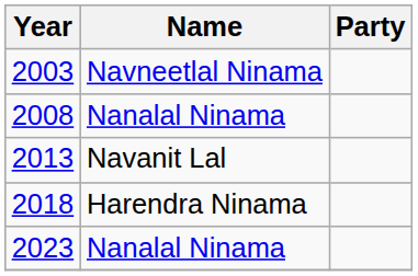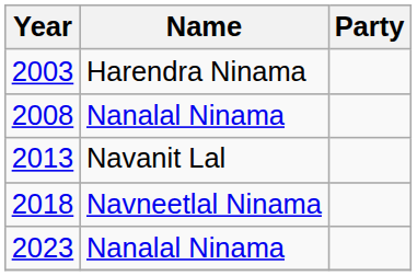2003 | Name: Navneetlal Ninama -> Harendra Ninama
2018 | Name: Harendra Ninama -> Navneetlal Ninama
